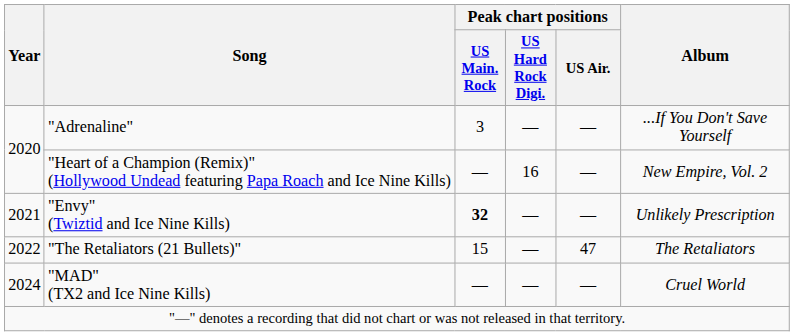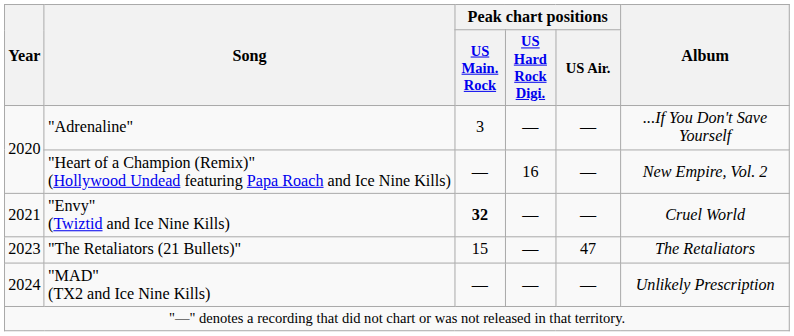"Envy" (Twiztid and Ice Nine Kills) | Album: Unlikely Prescription -> Cruel World
"The Retaliators (21 Bullets)" | Year: 2022 -> 2023
"MAD" (TX2 and Ice Nine Kills) | Album: Cruel World -> Unlikely Prescription
